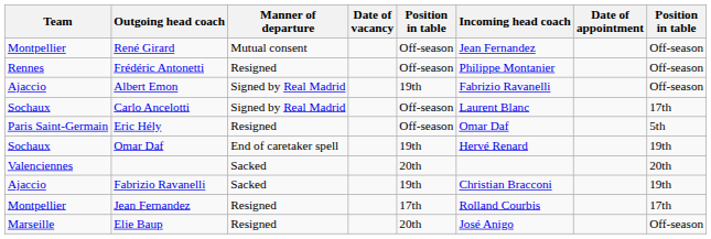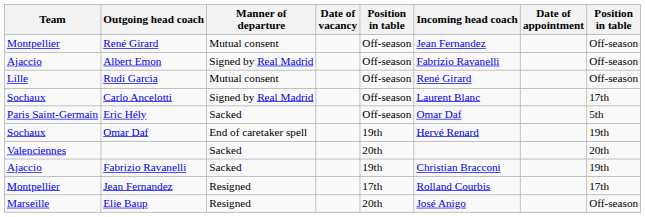- row: Rennes | Frédéric Antonetti | Resigned | Off-season | Philippe Montanier | Off-season
Albert Emon | column 5: 19th -> Off-season
+ row: Lille | Rudi Garcia | Mutual consent | Off-season | René Girard | Off-season
Eric Hély | Manner of departure: Resigned -> Sacked
